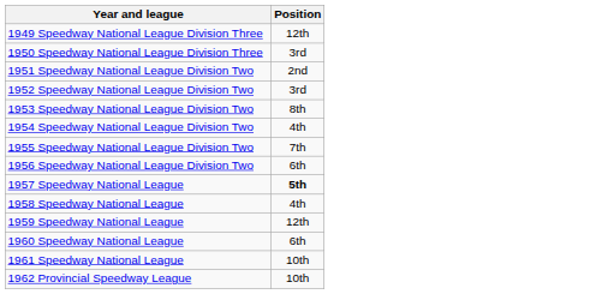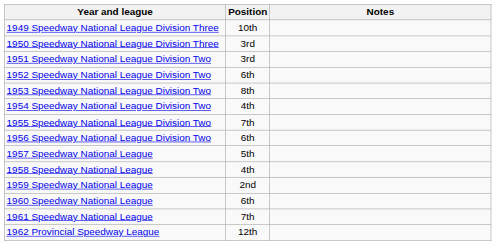+ column: Notes
1949 Speedway National League Division Three | Position: 12th -> 10th
1951 Speedway National League Division Two | Position: 2nd -> 3rd
1952 Speedway National League Division Two | Position: 3rd -> 6th
1957 Speedway National League | Position: bold -> normal
1959 Speedway National League | Position: 12th -> 2nd
1961 Speedway National League | Position: 10th -> 7th
1962 Provincial Speedway League | Position: 10th -> 12th
